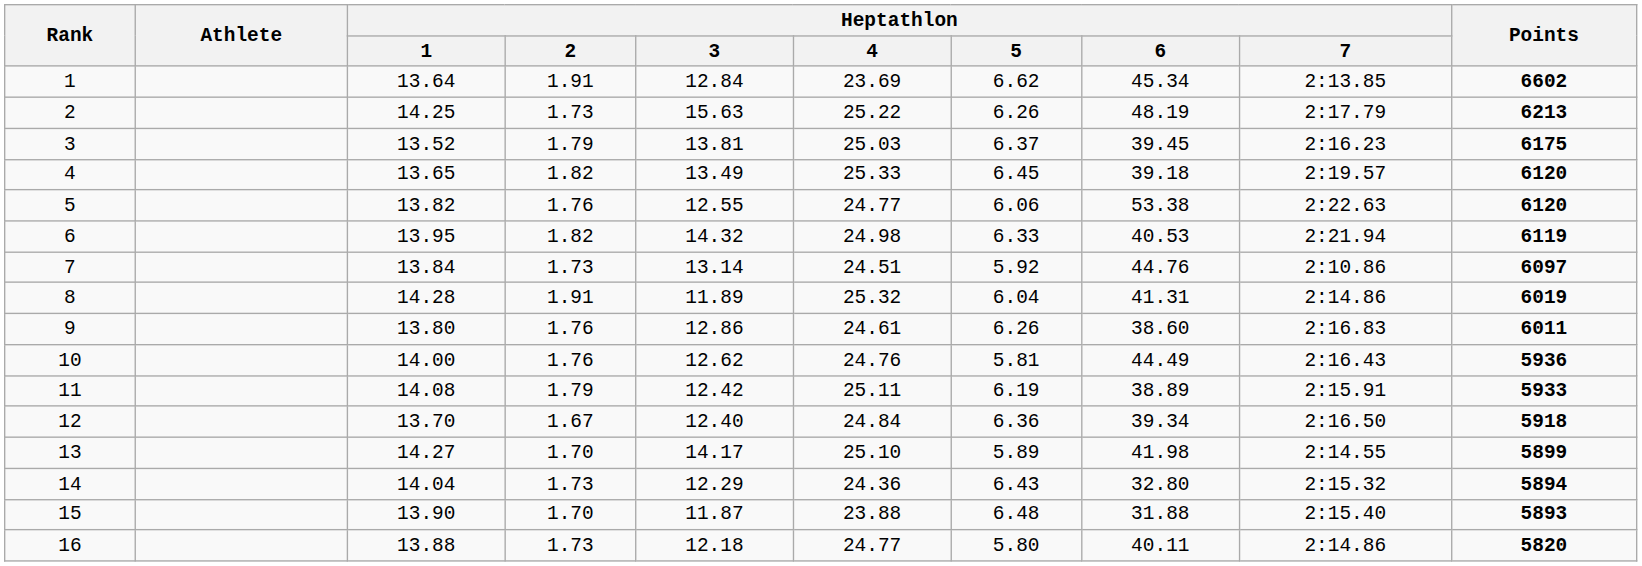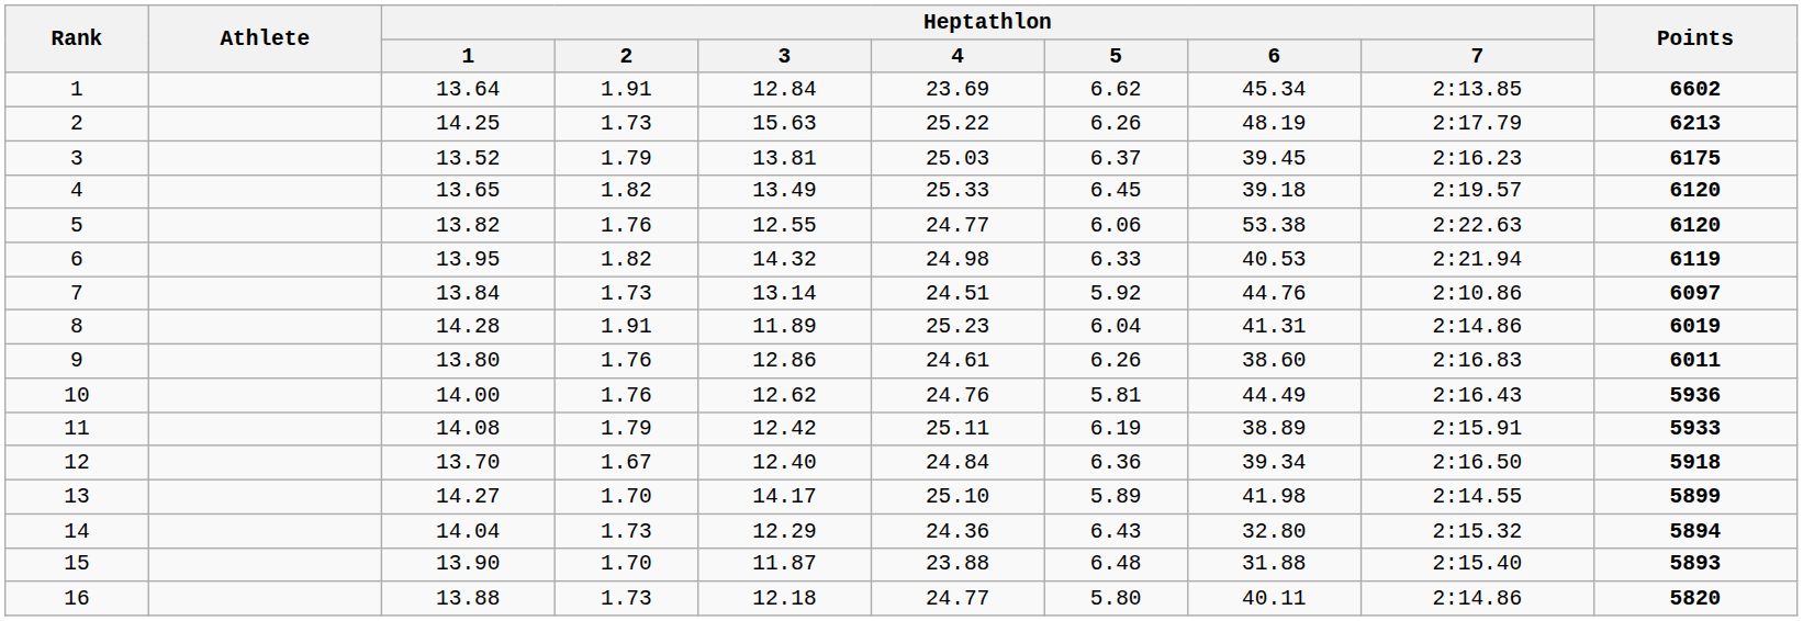8 | Heptathlon / 4: 25.32 -> 25.23
